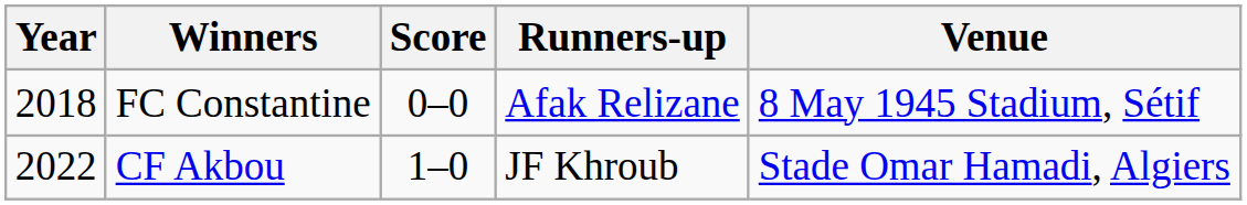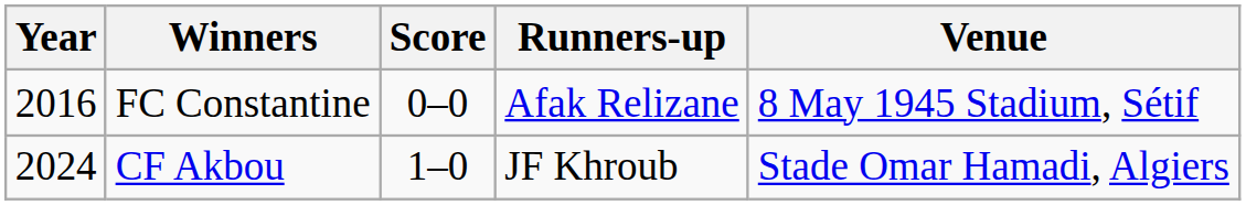FC Constantine | Year: 2018 -> 2016
CF Akbou | Year: 2022 -> 2024
